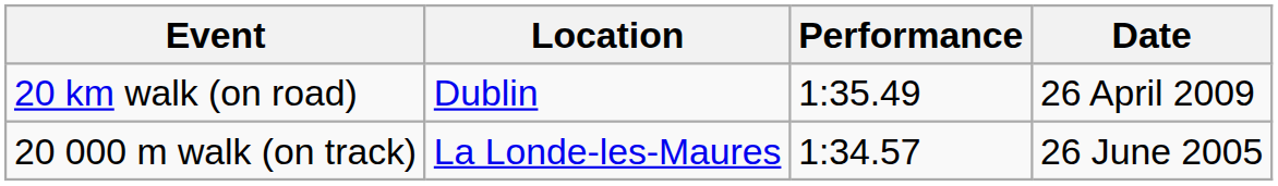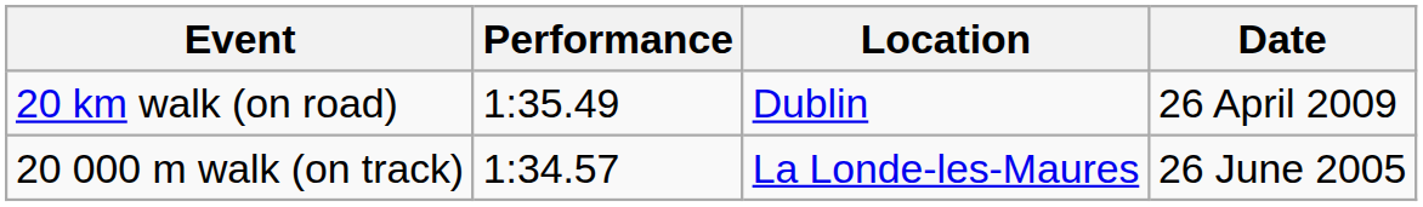columns swapped: Performance <-> Location
